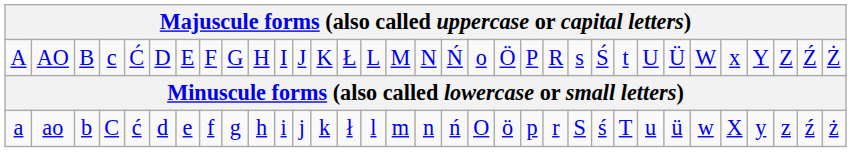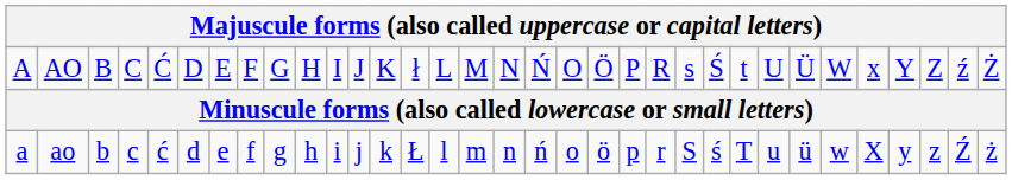AO | column 4: c -> C
AO | column 14: Ł -> ł
AO | column 19: o -> O
AO | column 32: Ź -> ź
ao | column 4: C -> c
ao | column 14: ł -> Ł
ao | column 19: O -> o
ao | column 32: ź -> Ź
